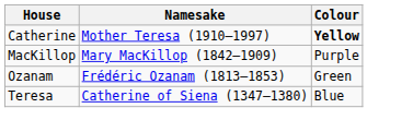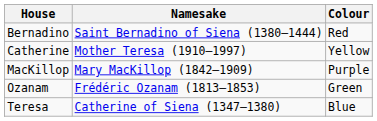+ row: Bernadino | Saint Bernadino of Siena (1380–1444) | Red
Catherine | Colour: bold -> normal
